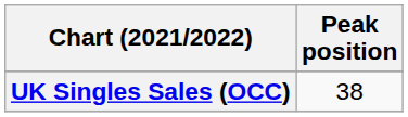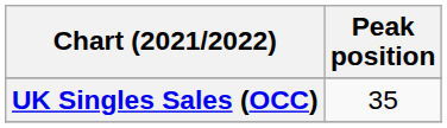UK Singles Sales (OCC) | Peak position: 38 -> 35
